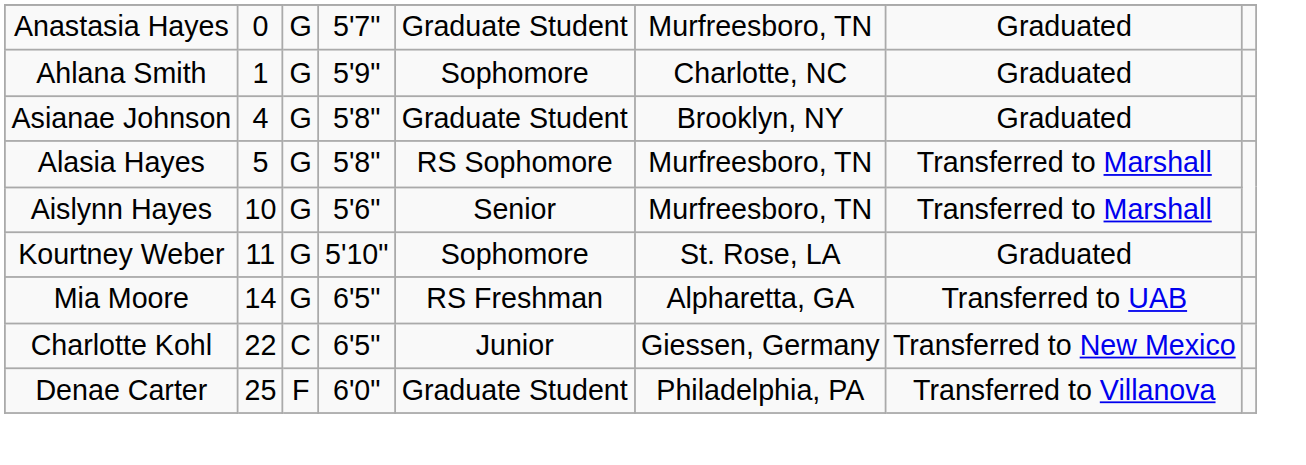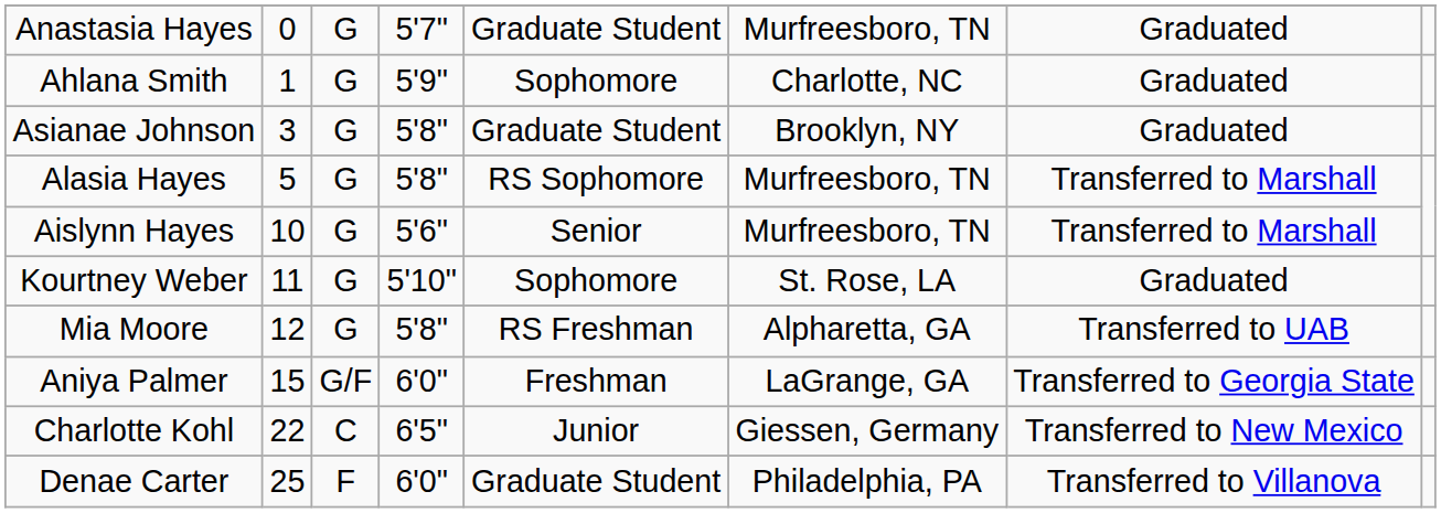Asianae Johnson | column 2: 4 -> 3
Mia Moore | column 2: 14 -> 12
Mia Moore | column 4: 6'5" -> 5'8"
+ row: Aniya Palmer | 15 | G/F | 6'0" | Freshman | LaGrange, GA | Transferred to Georgia State
